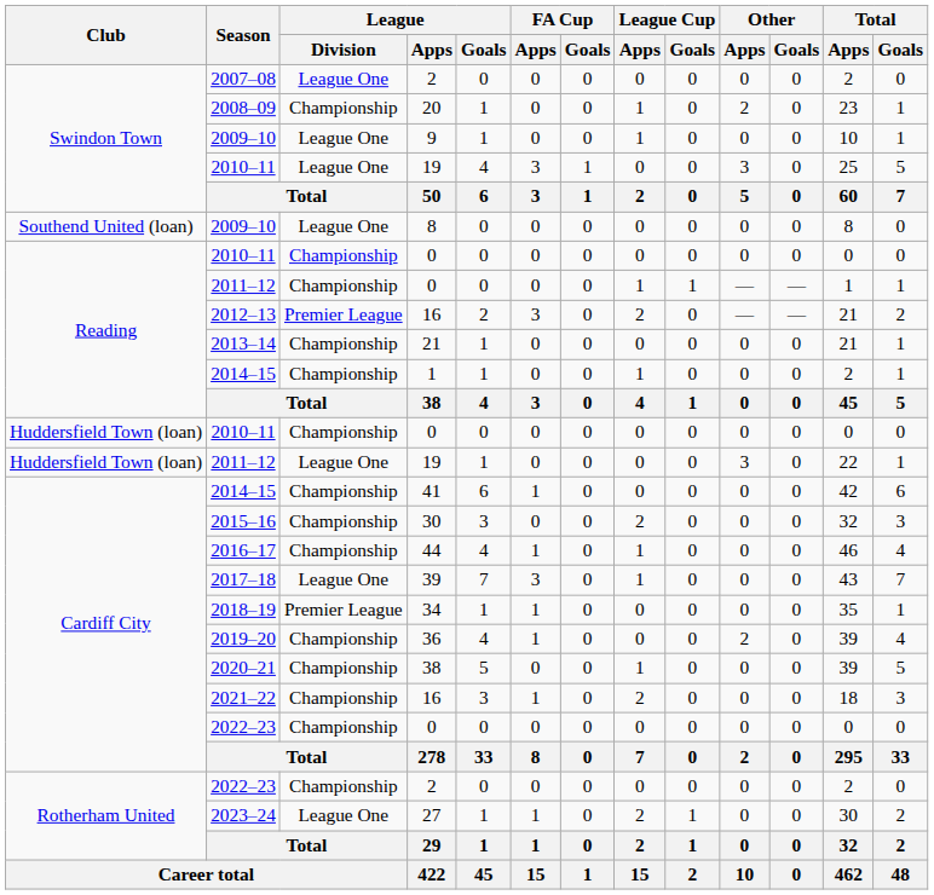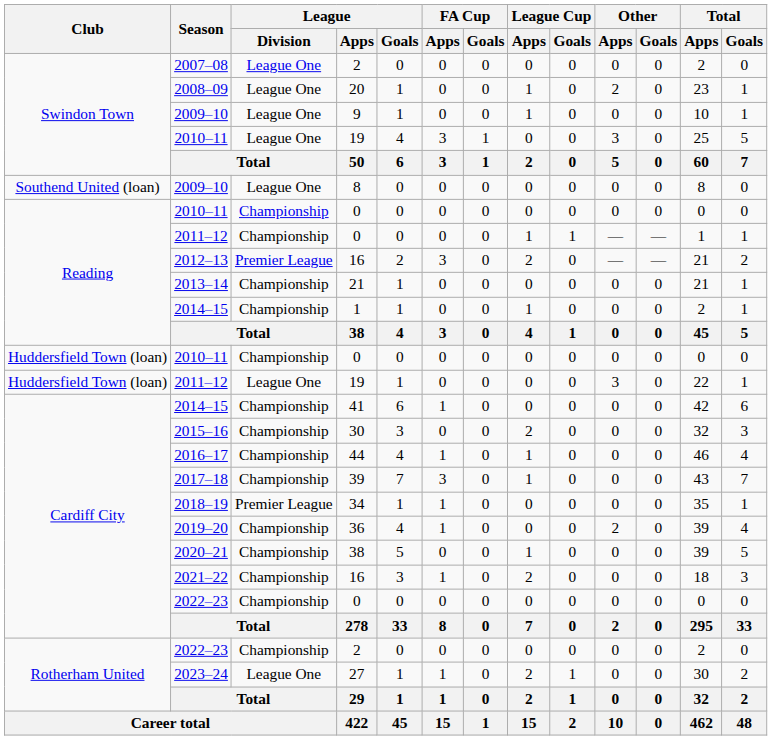2008–09 | League / Division: Championship -> League One
2017–18 | League / Division: League One -> Championship
